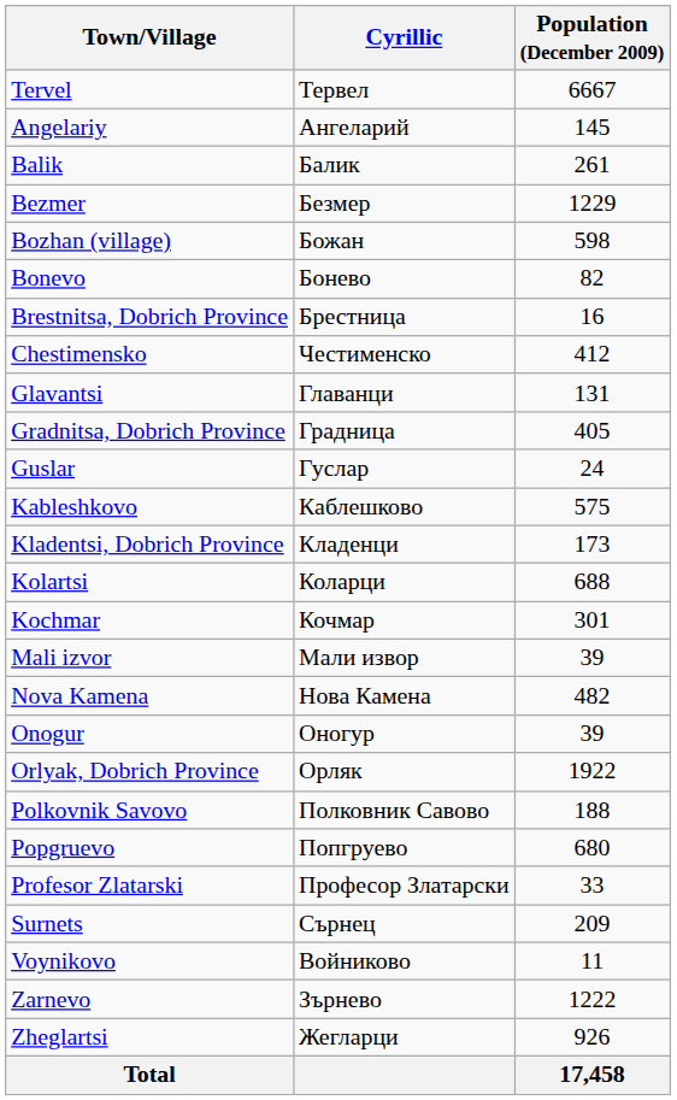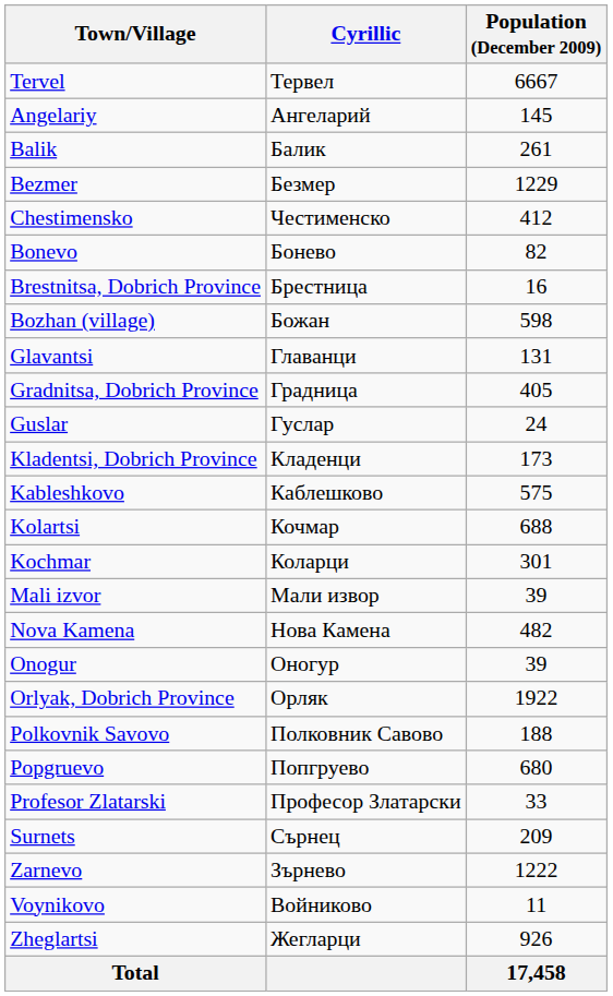rows swapped: Bozhan (village) <-> Chestimensko
rows swapped: Kableshkovo <-> Kladentsi, Dobrich Province
Kolartsi | Cyrillic: Коларци -> Кочмар
Kochmar | Cyrillic: Кочмар -> Коларци
rows swapped: Voynikovo <-> Zarnevo
